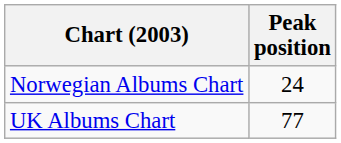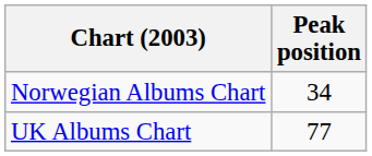Norwegian Albums Chart | Peak position: 24 -> 34
